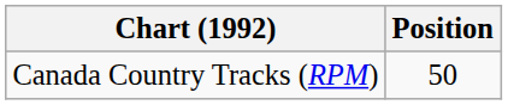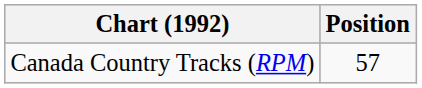Canada Country Tracks (RPM) | Position: 50 -> 57
